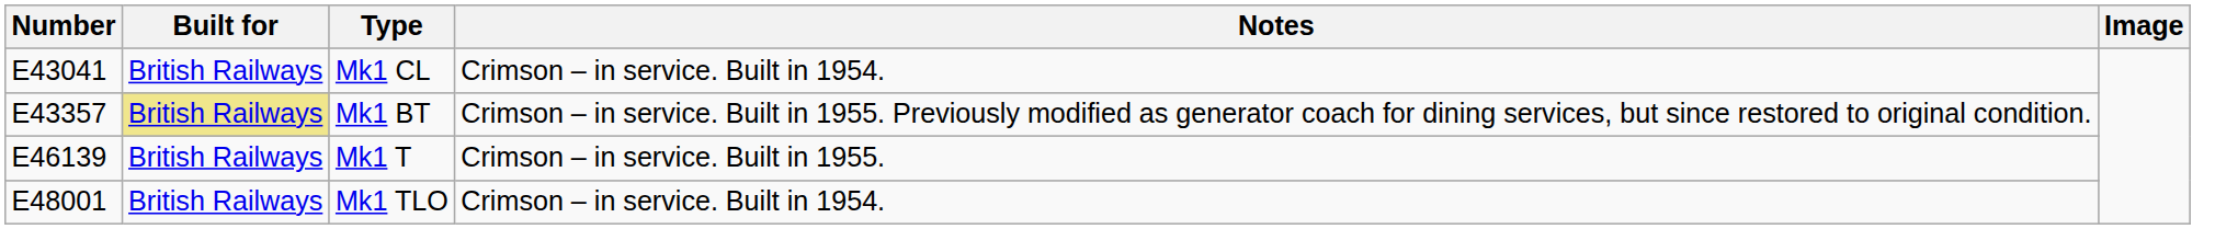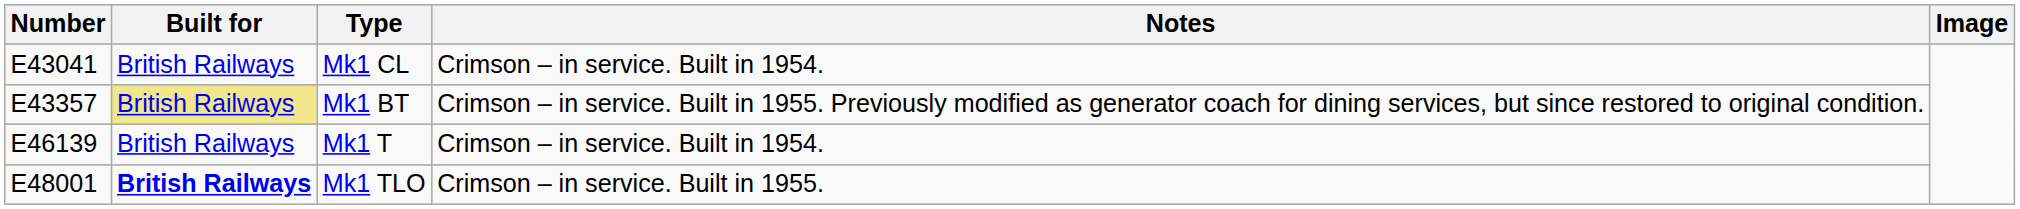Mk1 T | Notes: Crimson – in service. Built in 1955. -> Crimson – in service. Built in 1954.
Mk1 TLO | Built for: normal -> bold
Mk1 TLO | Notes: Crimson – in service. Built in 1954. -> Crimson – in service. Built in 1955.
